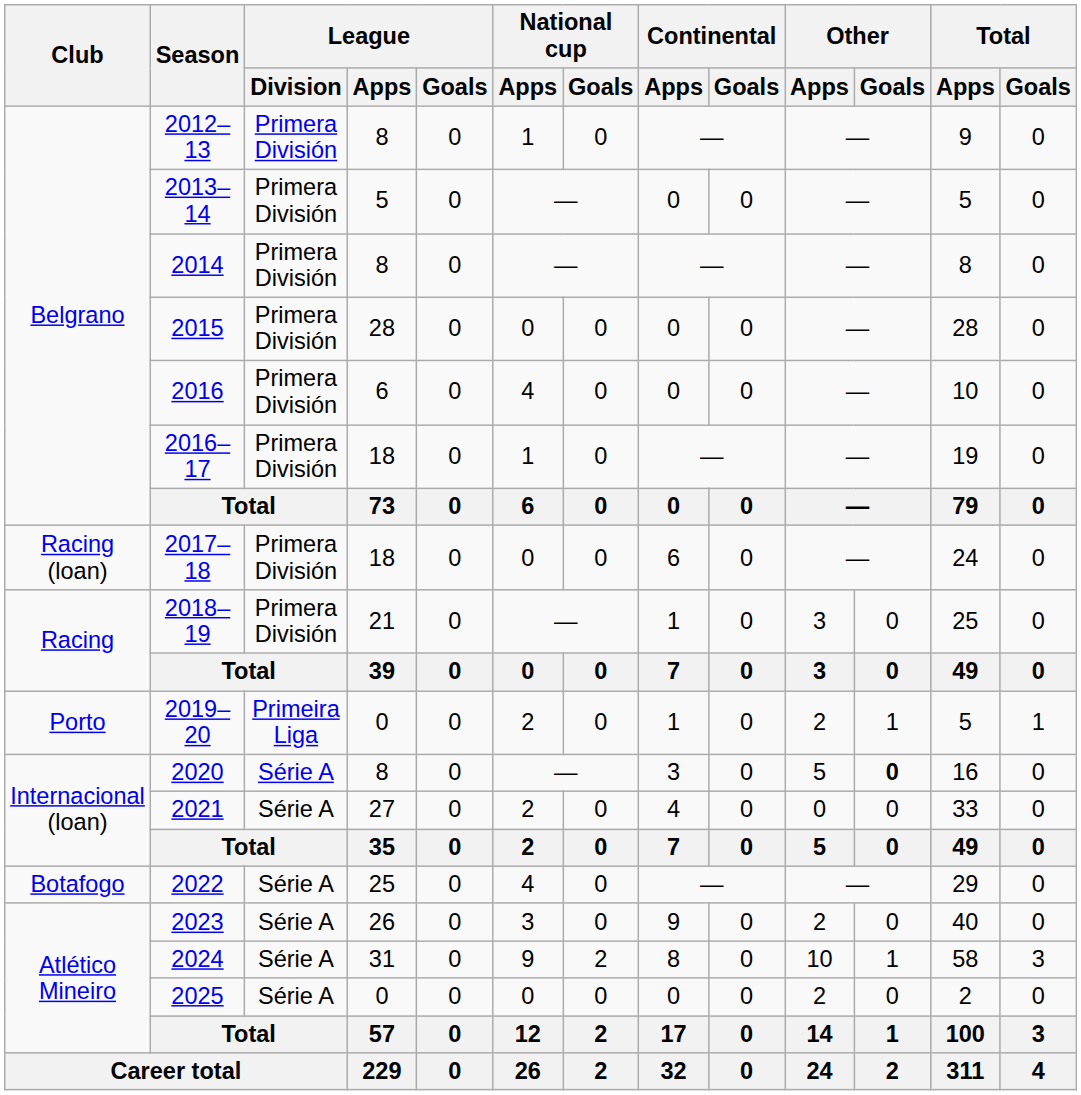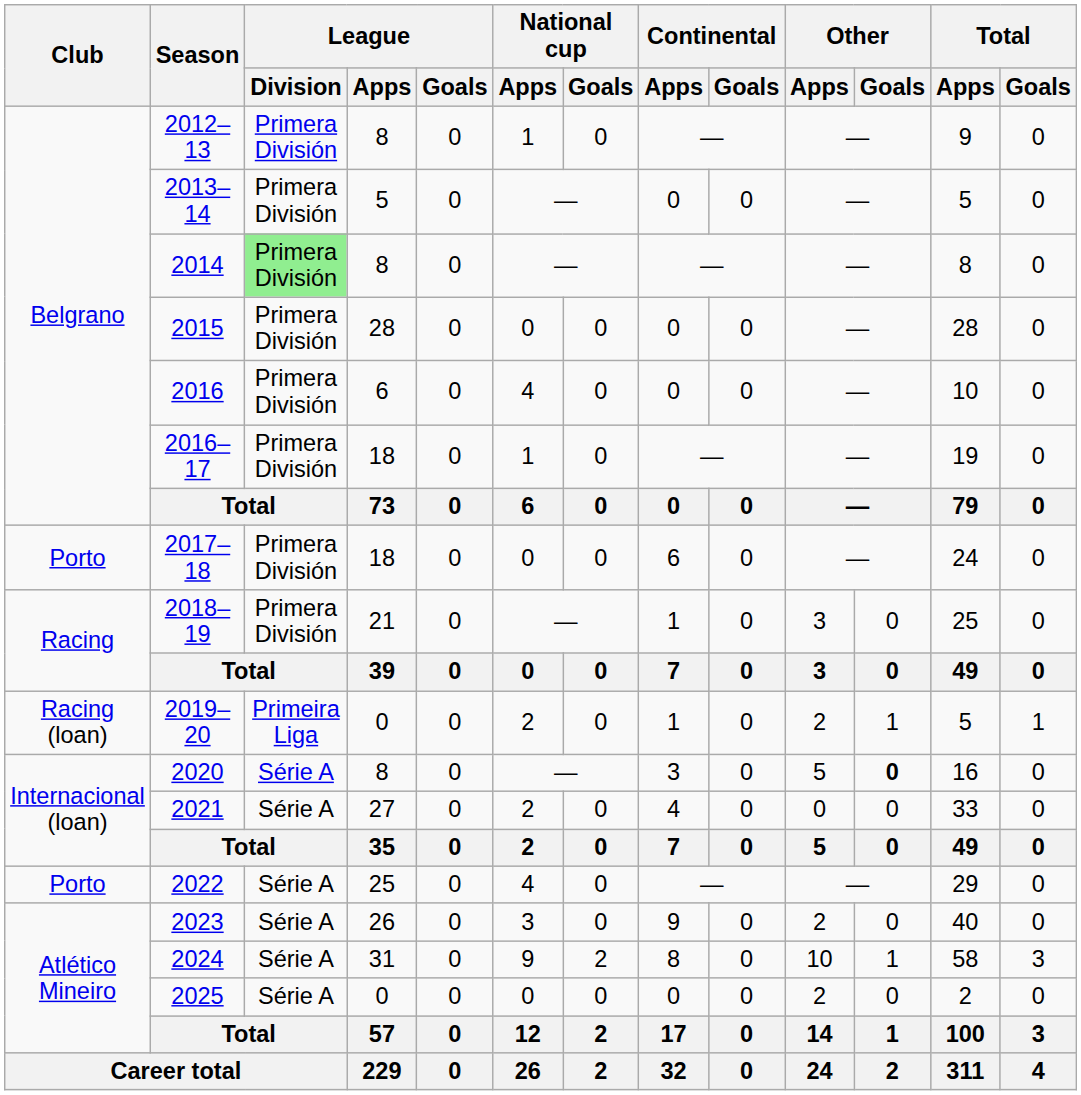2014 | League / Division: no background -> lightgreen background
2017–18 | Club: Racing (loan) -> Porto
2019–20 | Club: Porto -> Racing (loan)
2022 | Club: Botafogo -> Porto
